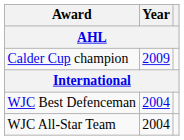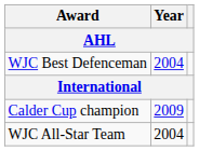rows swapped: Calder Cup champion <-> WJC Best Defenceman
